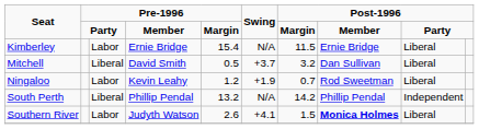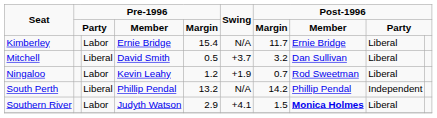Kimberley | column 7: 11.5 -> 11.7
Southern River | column 5: 2.6 -> 2.9
